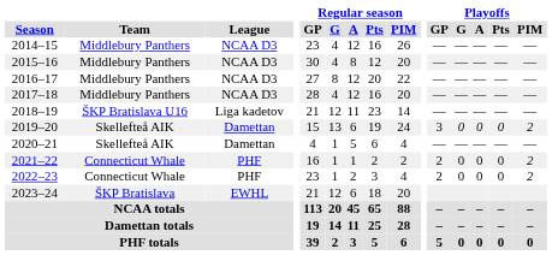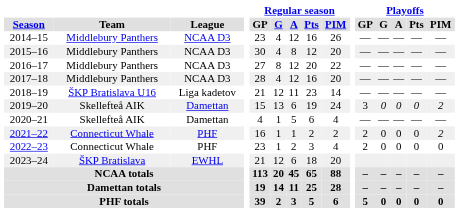2022–23 | Playoffs / PIM: 2 -> 0
